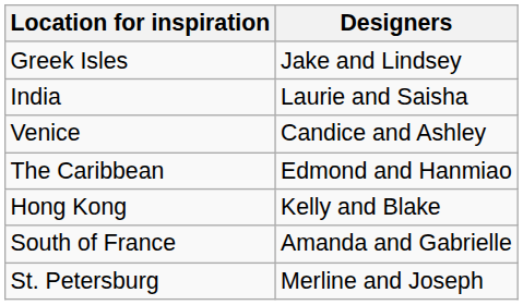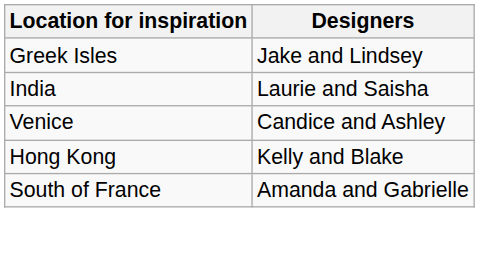- row: The Caribbean | Edmond and Hanmiao
- row: St. Petersburg | Merline and Joseph
